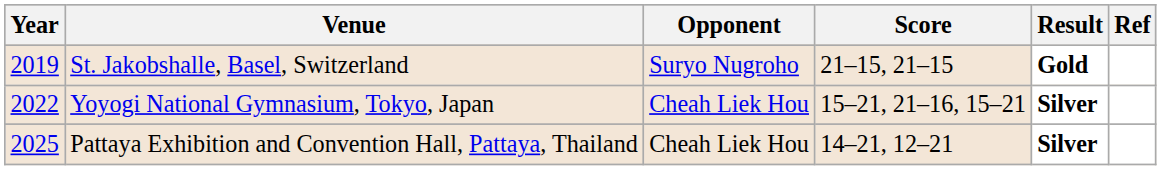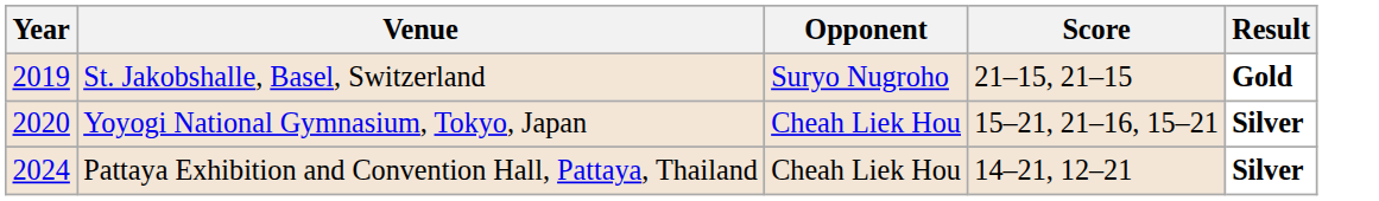- column: Ref
Yoyogi National Gymnasium, Tokyo, Japan | Year: 2022 -> 2020
Pattaya Exhibition and Convention Hall, Pattaya, Thailand | Year: 2025 -> 2024
